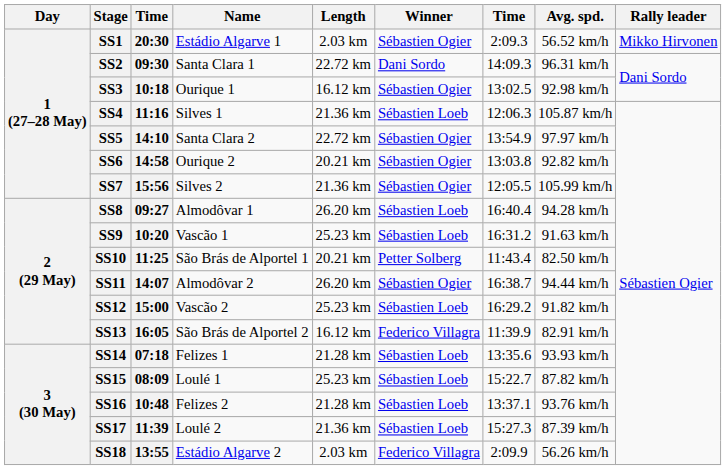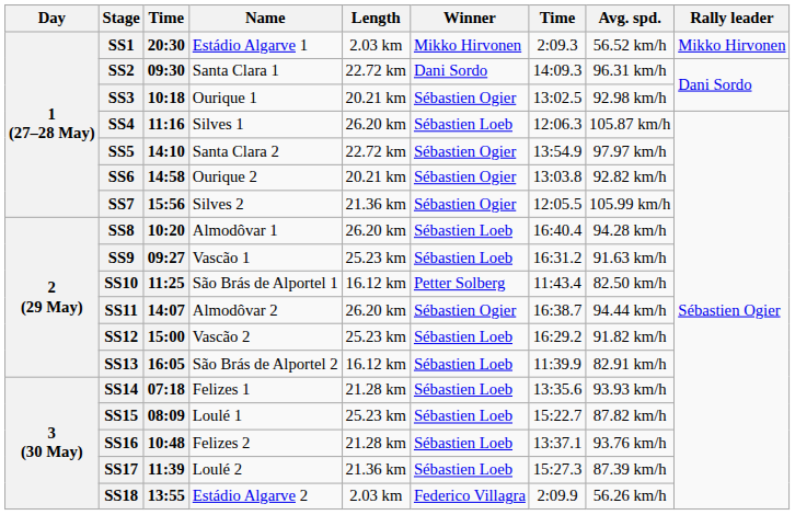SS1 | Winner: Sébastien Ogier -> Mikko Hirvonen
SS3 | Length: 16.12 km -> 20.21 km
SS4 | Length: 21.36 km -> 26.20 km
SS8 | column 3: 09:27 -> 10:20
SS9 | column 3: 10:20 -> 09:27
SS10 | Length: 20.21 km -> 16.12 km
SS13 | Winner: Federico Villagra -> Sébastien Loeb
